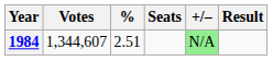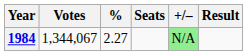1984 | Votes: 1,344,607 -> 1,344,067
1984 | %: 2.51 -> 2.27
